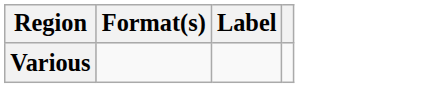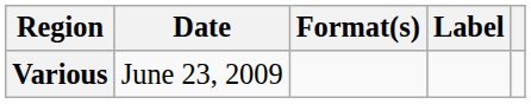+ column: Date | June 23, 2009
